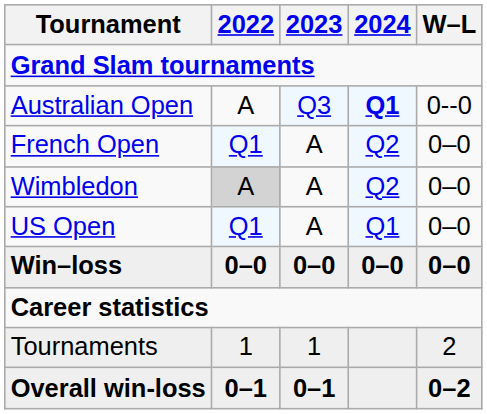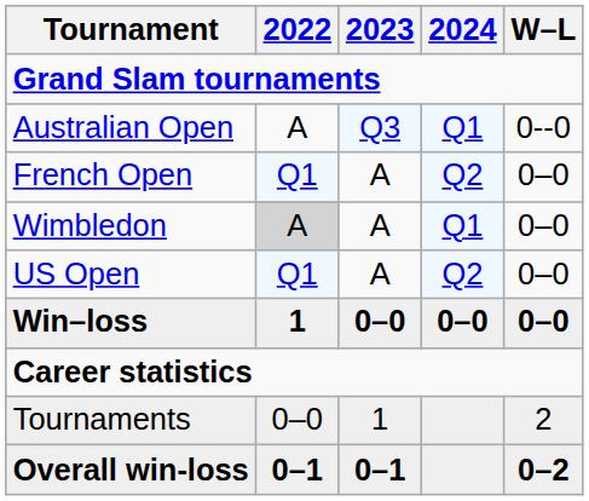Australian Open | 2024: bold -> normal
Wimbledon | 2024: Q2 -> Q1
US Open | 2024: Q1 -> Q2
Win–loss | 2022: 0–0 -> 1
Tournaments | 2022: 1 -> 0–0
